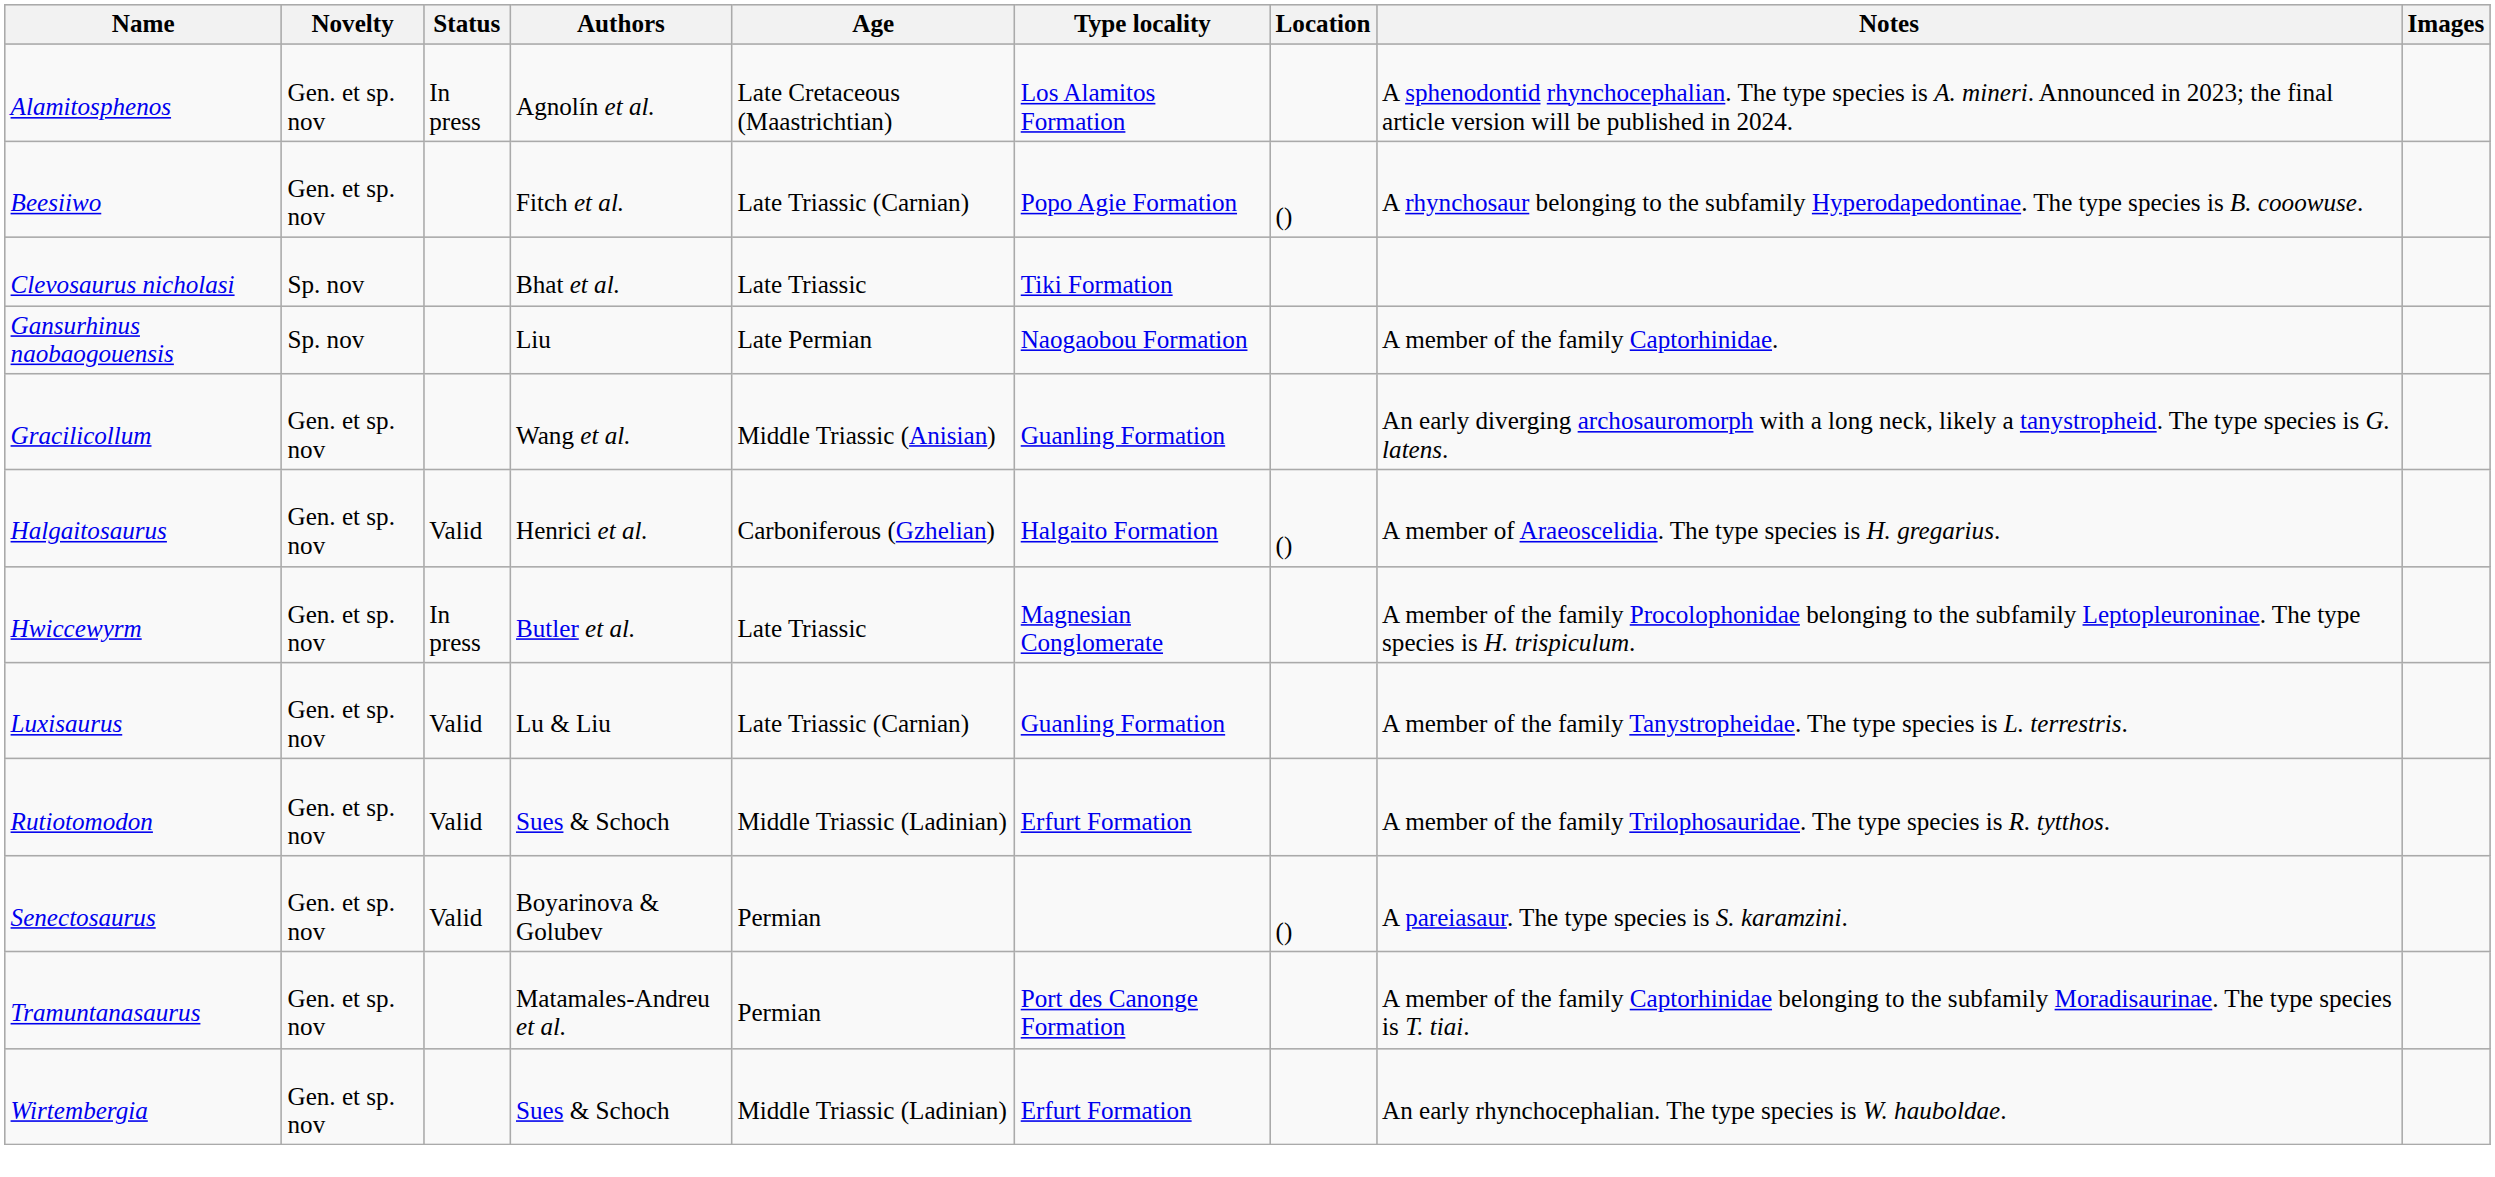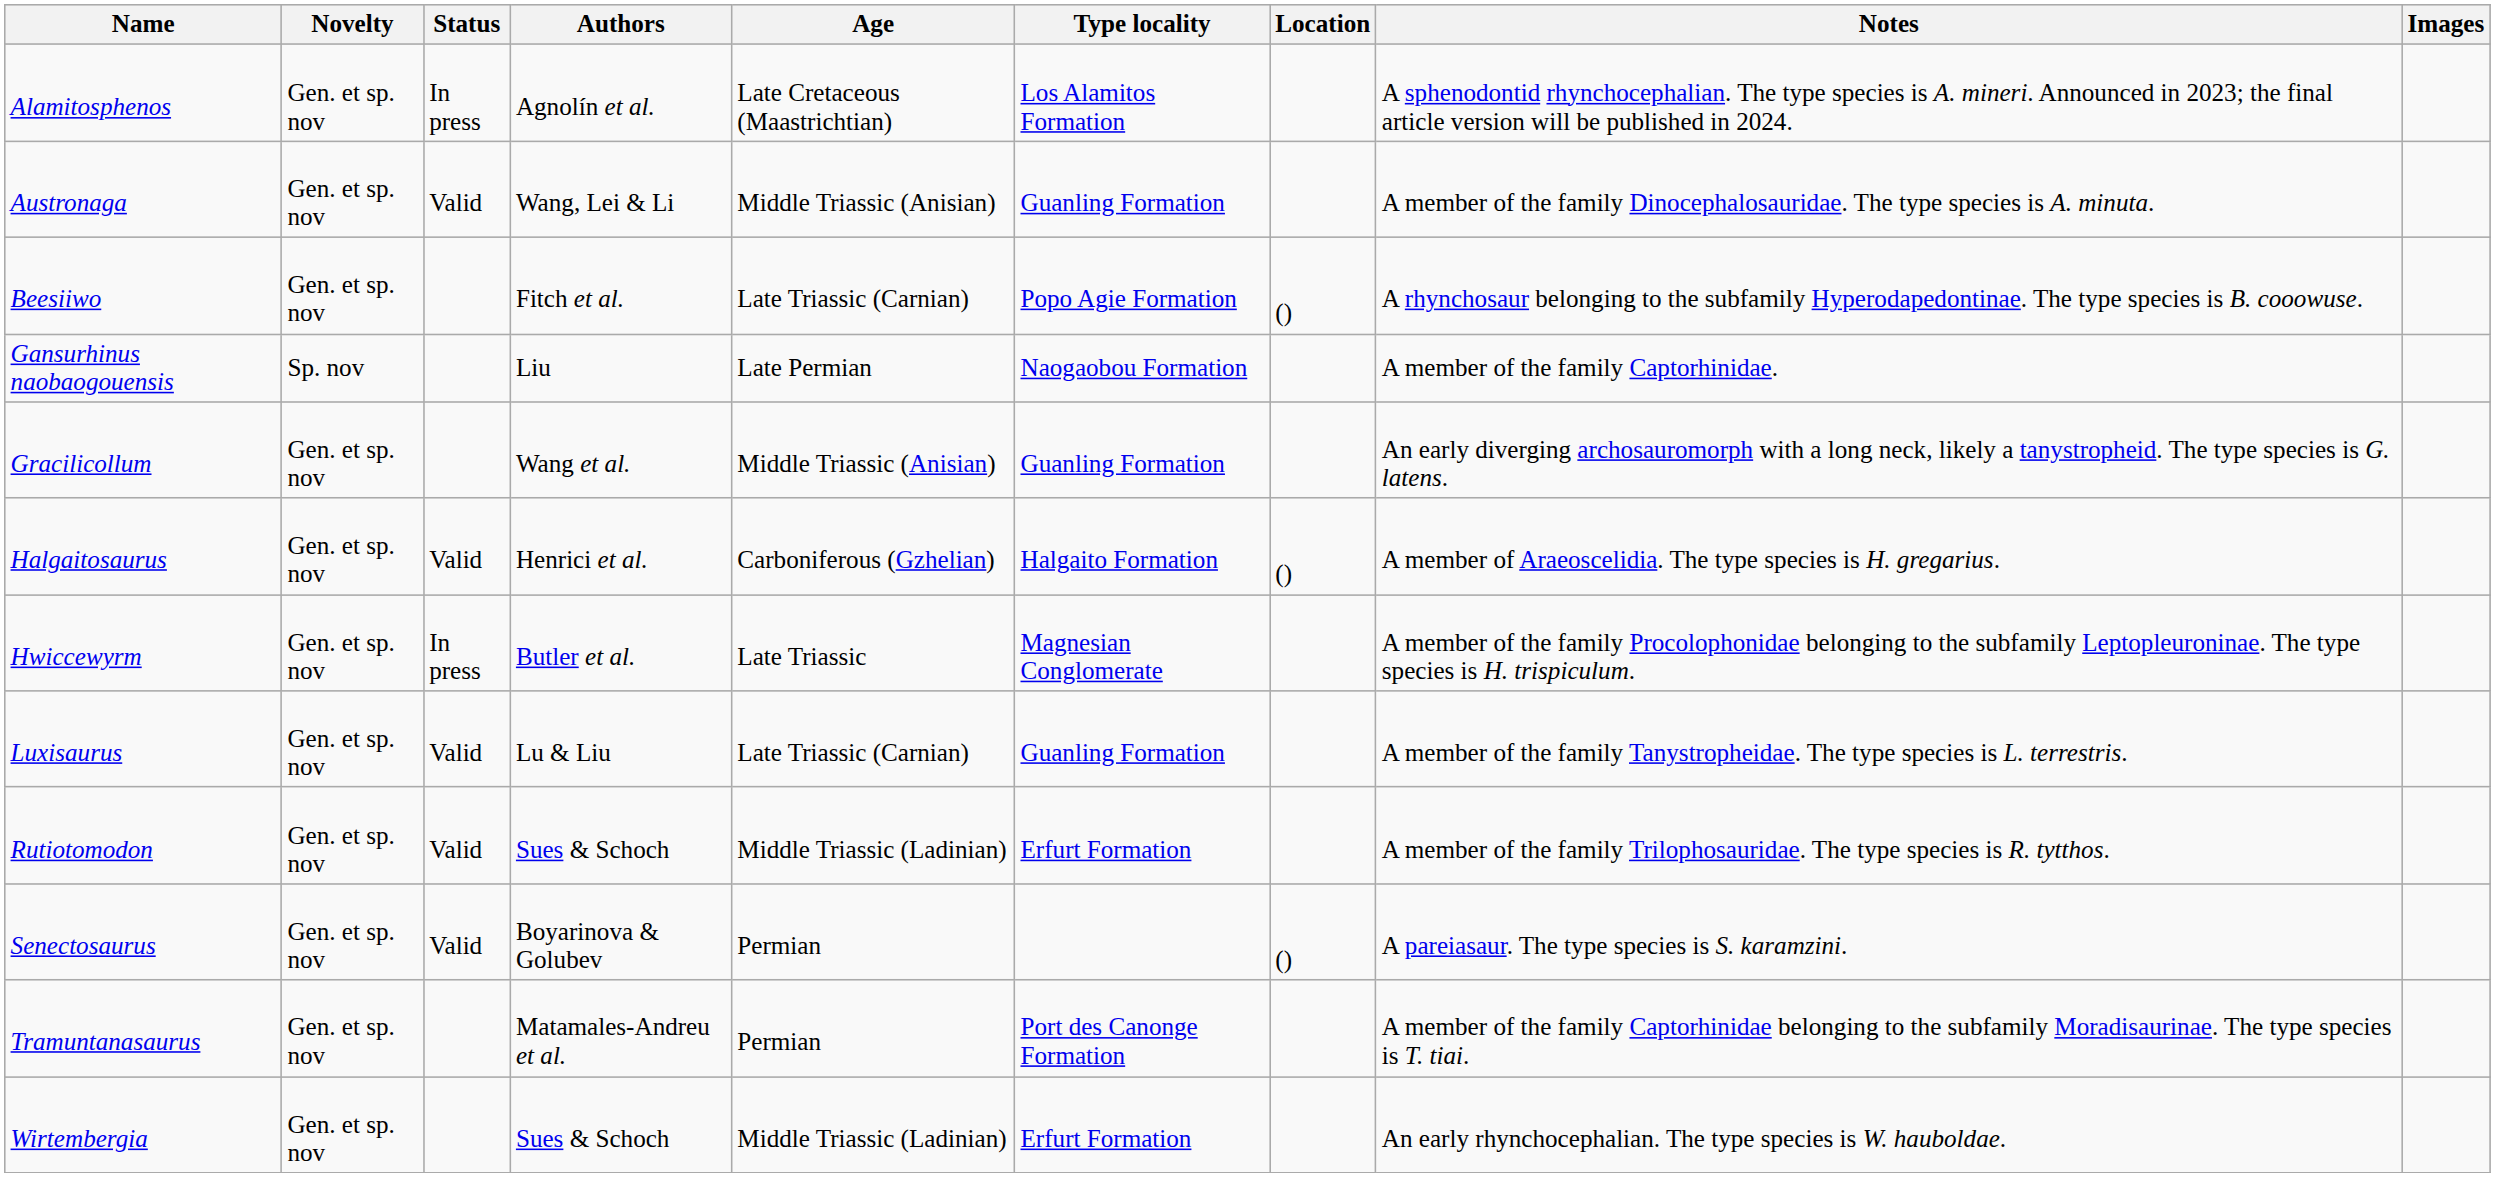+ row: Austronaga | Gen. et sp. nov | Valid | Wang, Lei & Li | Middle Triassic (Anisian) | Guanling Formation | A member of the family Dinocephalosauridae. The type species is A. minuta.
- row: Clevosaurus nicholasi | Sp. nov | Bhat et al. | Late Triassic | Tiki Formation
